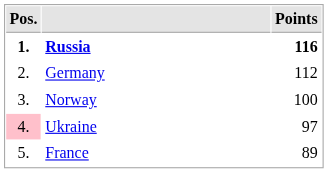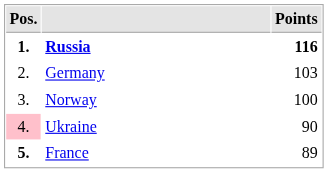Germany | Points: 112 -> 103
Ukraine | Points: 97 -> 90
France | Pos.: normal -> bold
